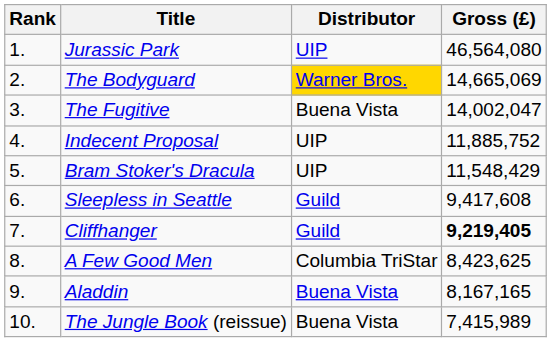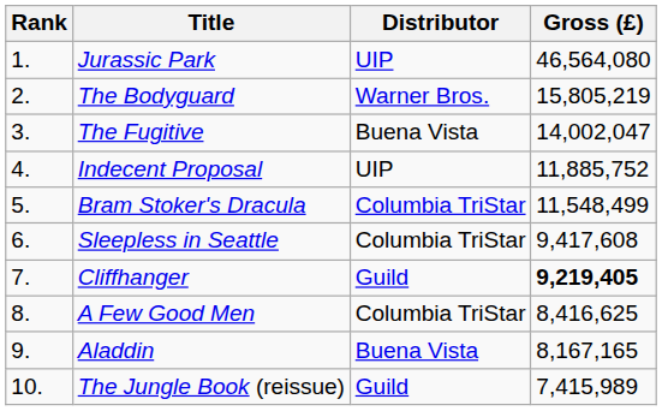The Bodyguard | Distributor: gold background -> no background
The Bodyguard | Gross (£): 14,665,069 -> 15,805,219
Bram Stoker's Dracula | Distributor: UIP -> Columbia TriStar
Bram Stoker's Dracula | Gross (£): 11,548,429 -> 11,548,499
Sleepless in Seattle | Distributor: Guild -> Columbia TriStar
A Few Good Men | Gross (£): 8,423,625 -> 8,416,625
The Jungle Book (reissue) | Distributor: Buena Vista -> Guild
